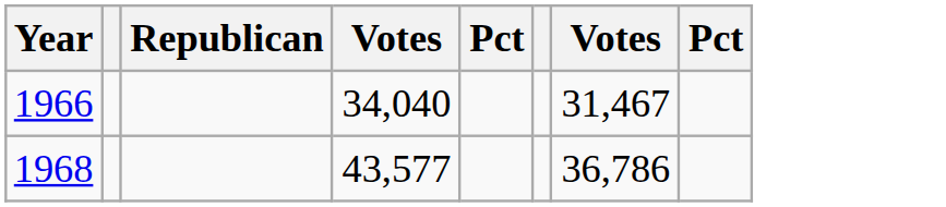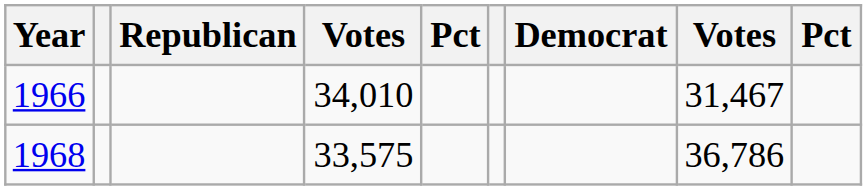+ column: Democrat
1966 | column 4: 34,040 -> 34,010
1968 | column 4: 43,577 -> 33,575
